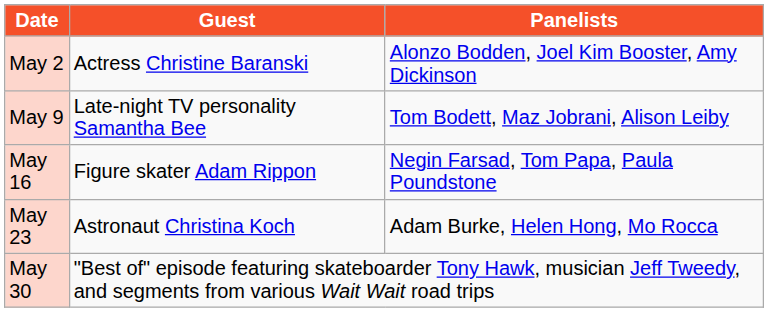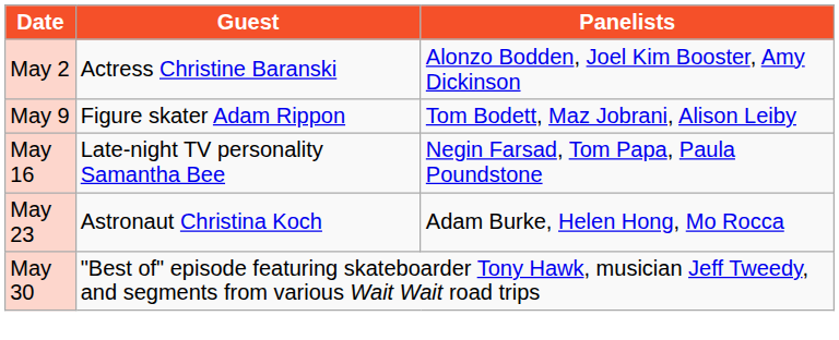May 9 | Guest: Late-night TV personality Samantha Bee -> Figure skater Adam Rippon
May 16 | Guest: Figure skater Adam Rippon -> Late-night TV personality Samantha Bee
